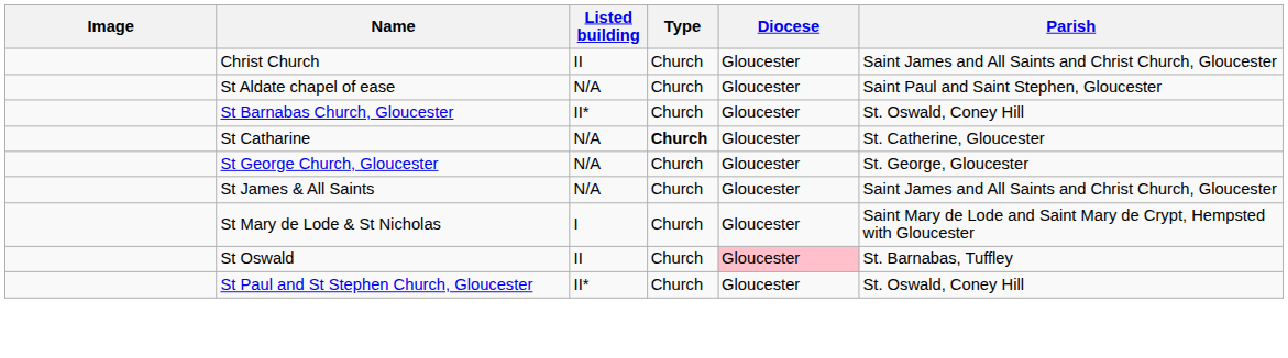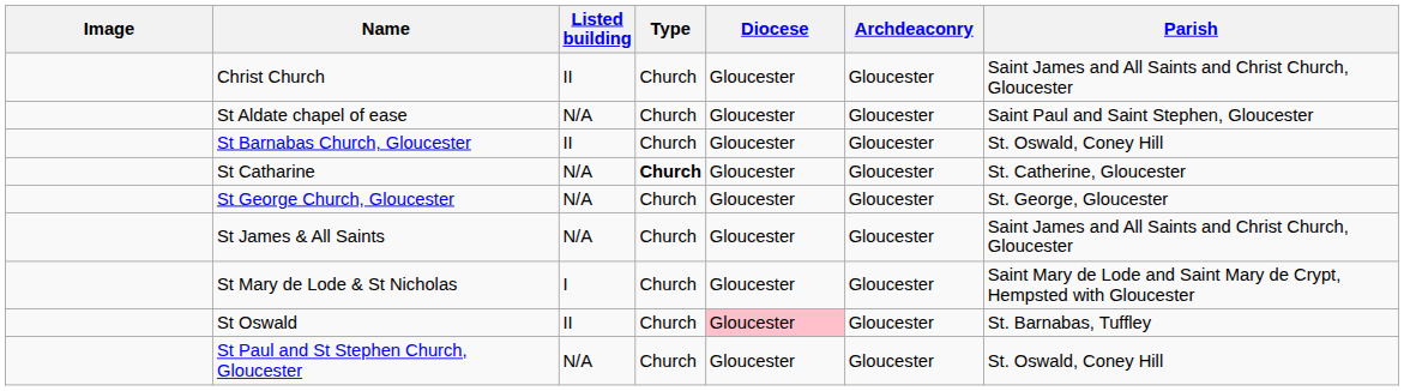+ column: Archdeaconry | Gloucester | Gloucester | Gloucester | Gloucester | Gloucester | Gloucester | Gloucester | Gloucester | Gloucester
St Barnabas Church, Gloucester | Listed building: II* -> II
St Paul and St Stephen Church, Gloucester | Listed building: II* -> N/A
